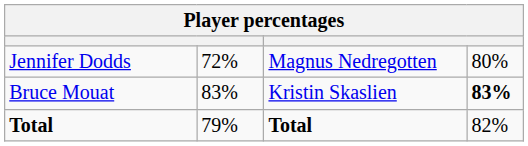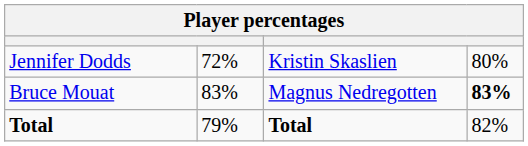Jennifer Dodds | column 3: Magnus Nedregotten -> Kristin Skaslien
Bruce Mouat | column 3: Kristin Skaslien -> Magnus Nedregotten
